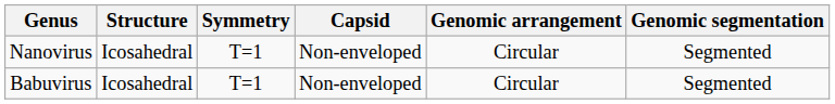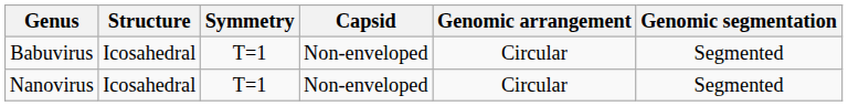rows swapped: Nanovirus <-> Babuvirus
